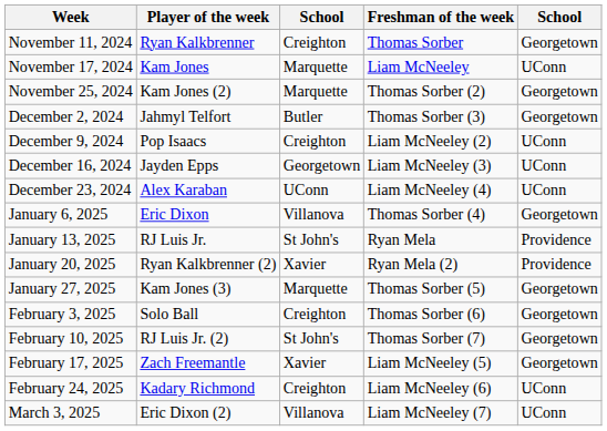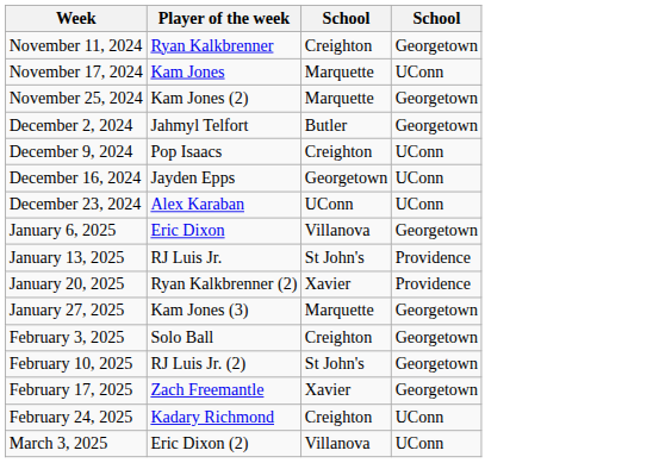- column: Freshman of the week | Thomas Sorber | Liam McNeeley | Thomas Sorber (2) | Thomas Sorber (3) | Liam McNeeley (2) | Liam McNeeley (3) | Liam McNeeley (4) | Thomas Sorber (4) | Ryan Mela | Ryan Mela (2) | Thomas Sorber (5) | Thomas Sorber (6) | Thomas Sorber (7) | Liam McNeeley (5) | Liam McNeeley (6) | Liam McNeeley (7)
